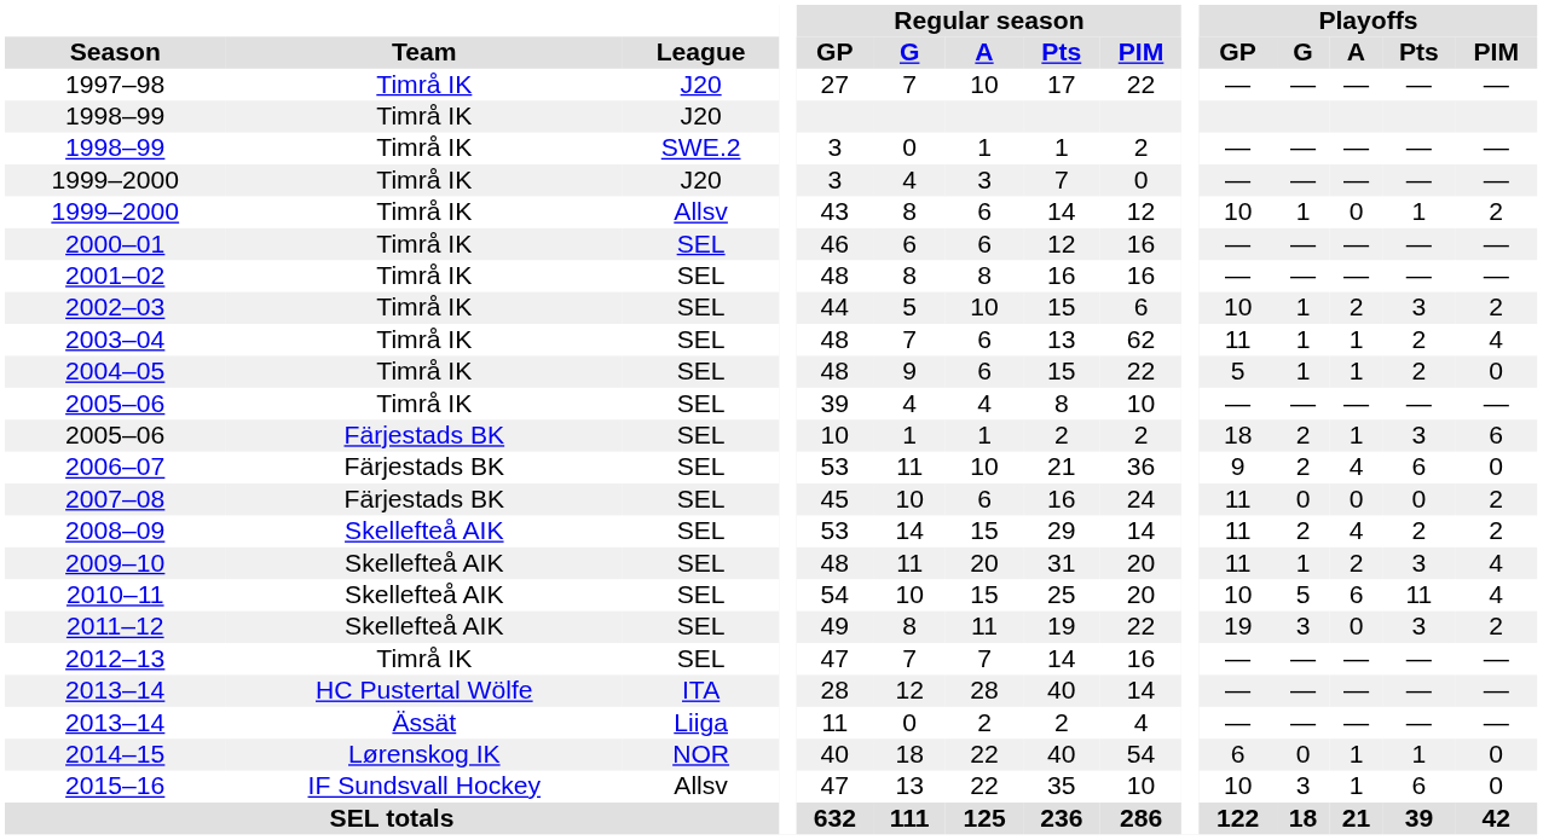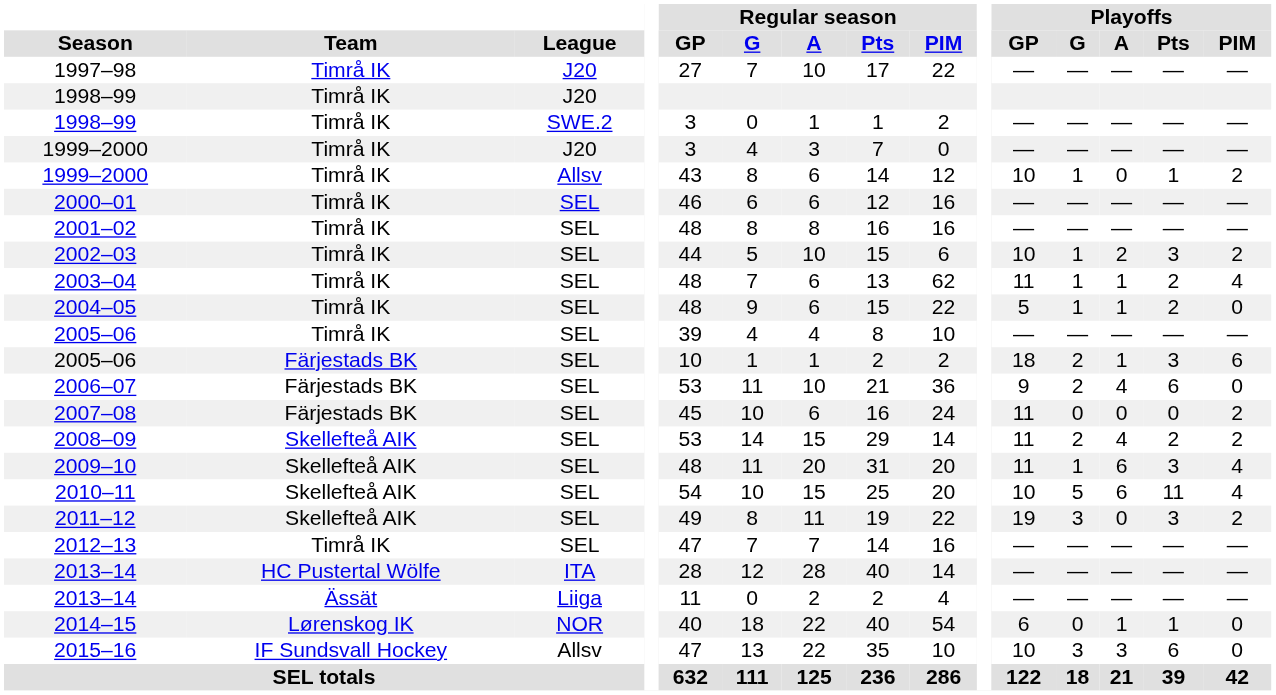2009–10 | Playoffs / A: 2 -> 6
2015–16 | Playoffs / A: 1 -> 3
